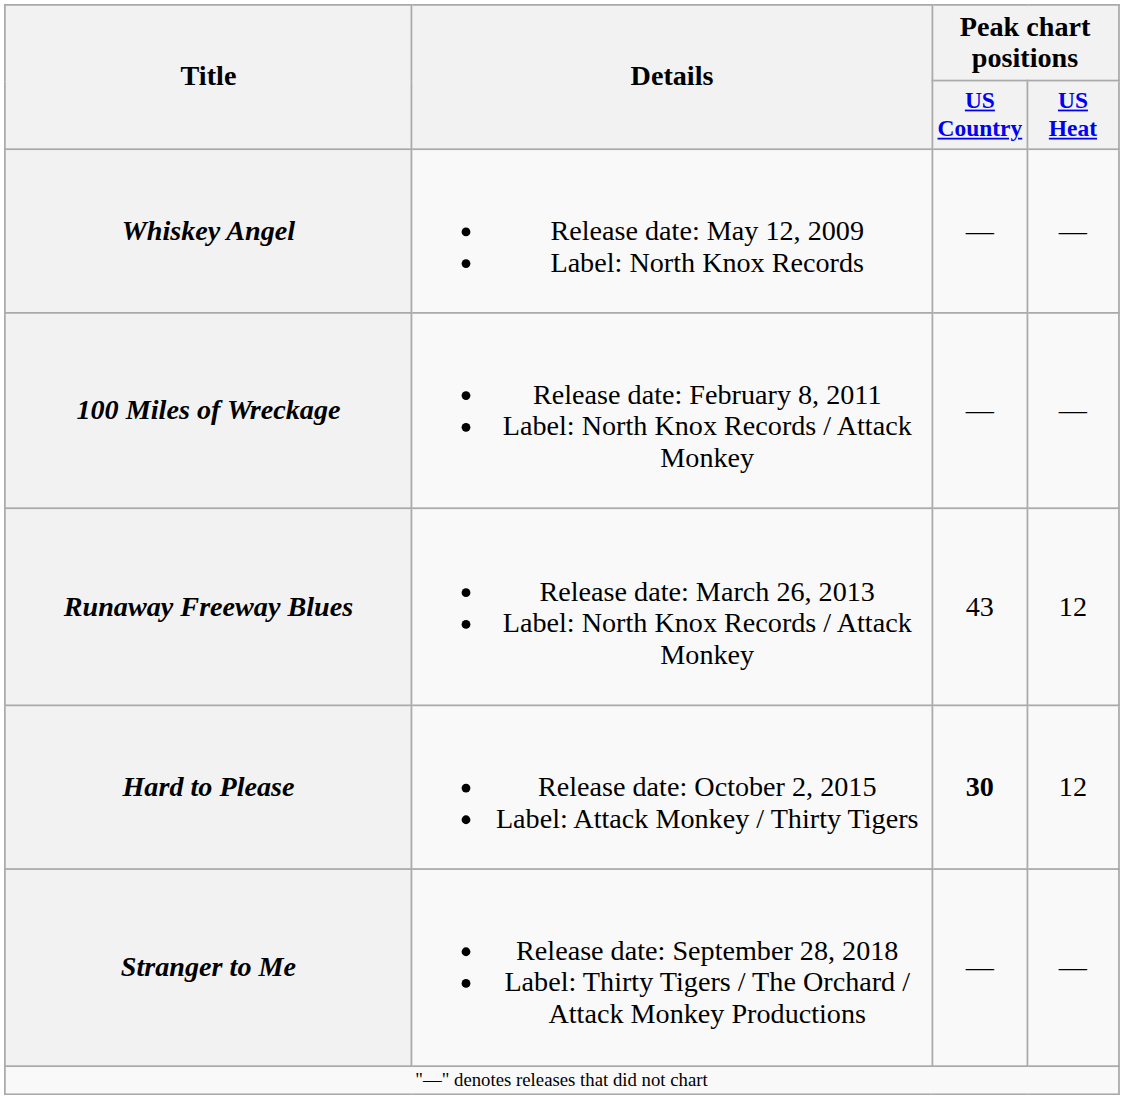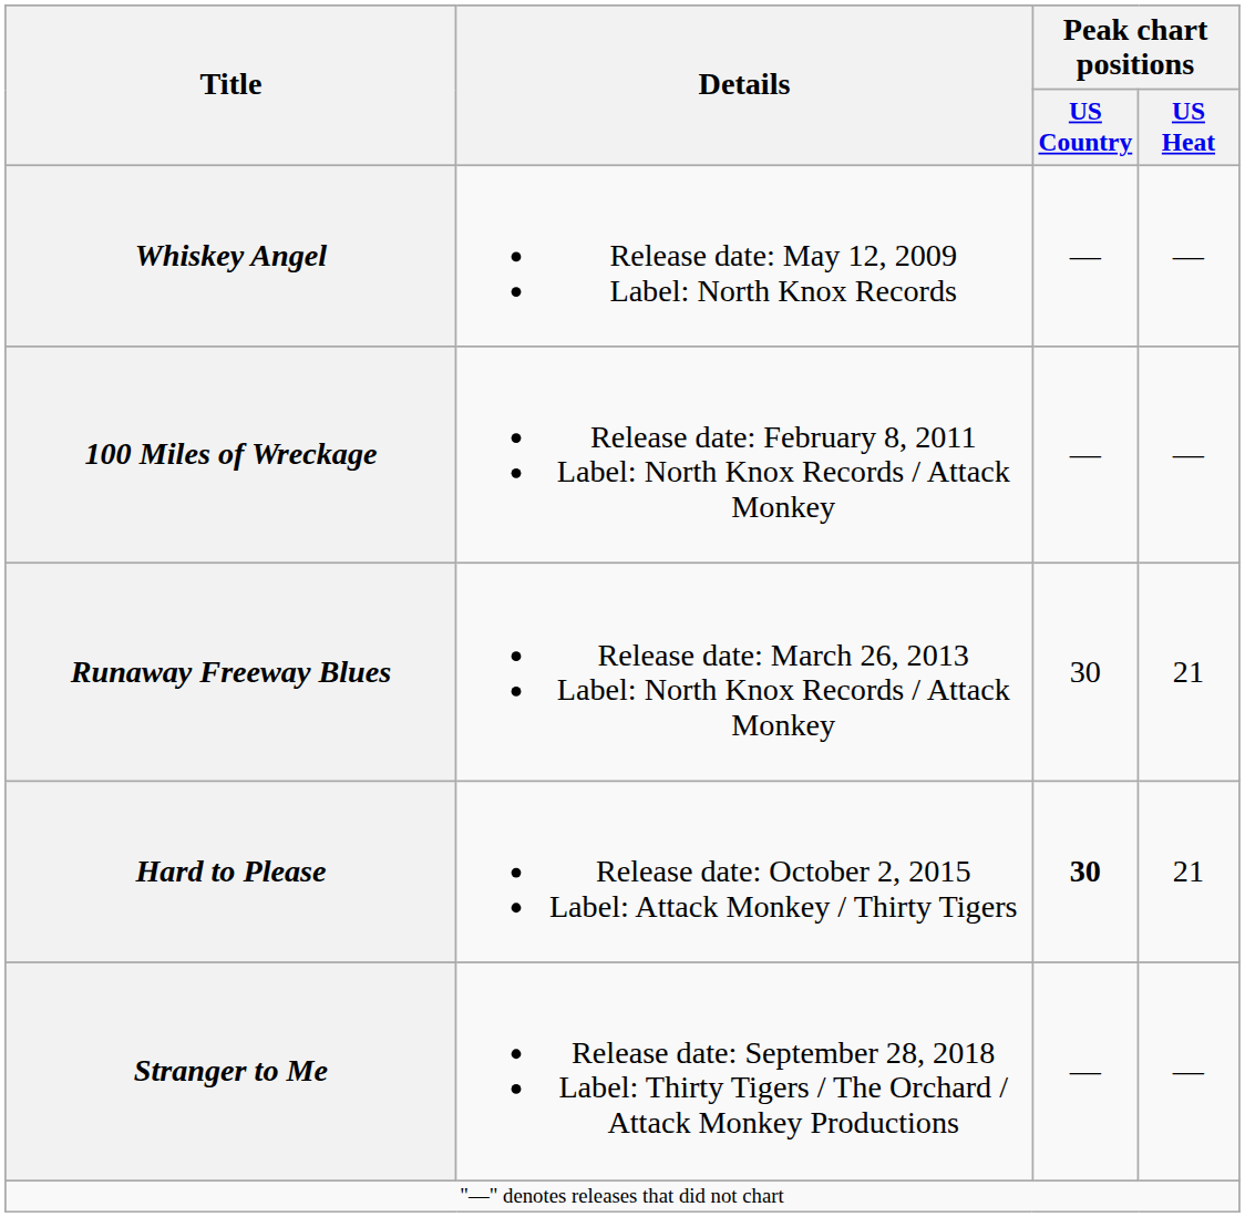Runaway Freeway Blues | Peak chart positions / US Country: 43 -> 30
Runaway Freeway Blues | Peak chart positions / US Heat: 12 -> 21
Hard to Please | Peak chart positions / US Heat: 12 -> 21
